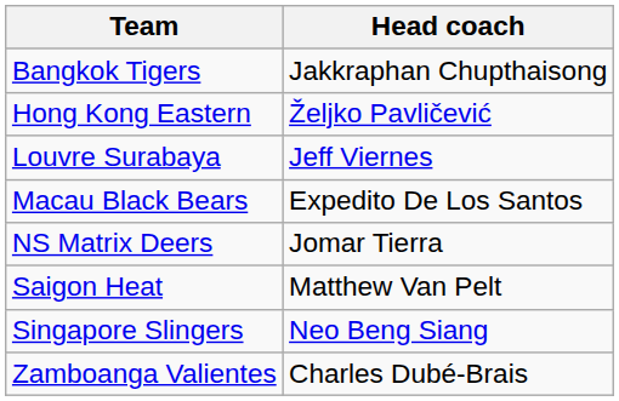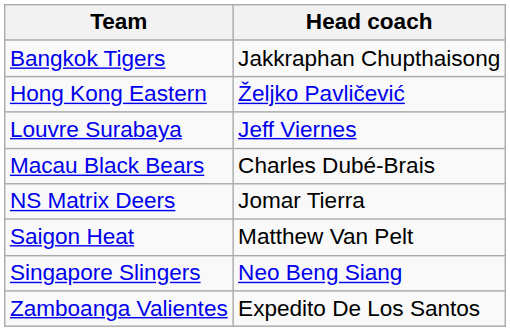Macau Black Bears | Head coach: Expedito De Los Santos -> Charles Dubé-Brais
Zamboanga Valientes | Head coach: Charles Dubé-Brais -> Expedito De Los Santos
